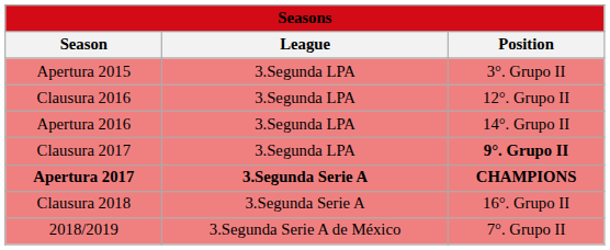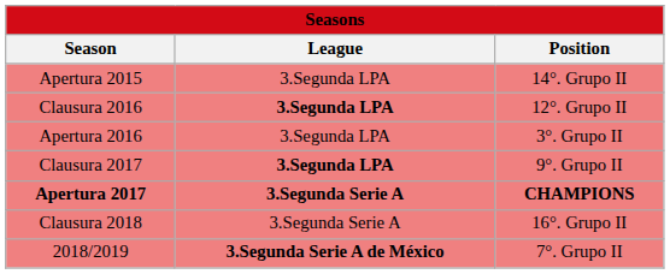Apertura 2015 | Position: 3°. Grupo II -> 14°. Grupo II
Clausura 2016 | League: normal -> bold
Apertura 2016 | Position: 14°. Grupo II -> 3°. Grupo II
Clausura 2017 | League: normal -> bold
Clausura 2017 | Position: bold -> normal
2018/2019 | League: normal -> bold
